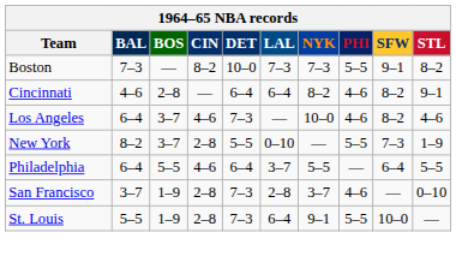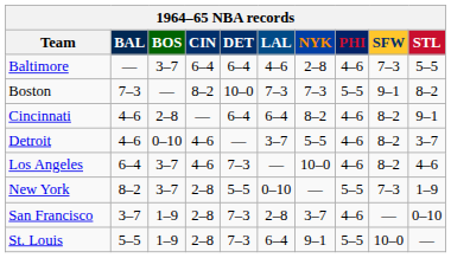+ row: Baltimore | — | 3–7 | 6–4 | 6–4 | 4–6 | 2–8 | 4–6 | 7–3 | 5–5
+ row: Detroit | 4–6 | 0–10 | 4–6 | — | 3–7 | 5–5 | 4–6 | 8–2 | 3–7
- row: Philadelphia | 6–4 | 5–5 | 4–6 | 6–4 | 3–7 | 5–5 | — | 6–4 | 5–5
